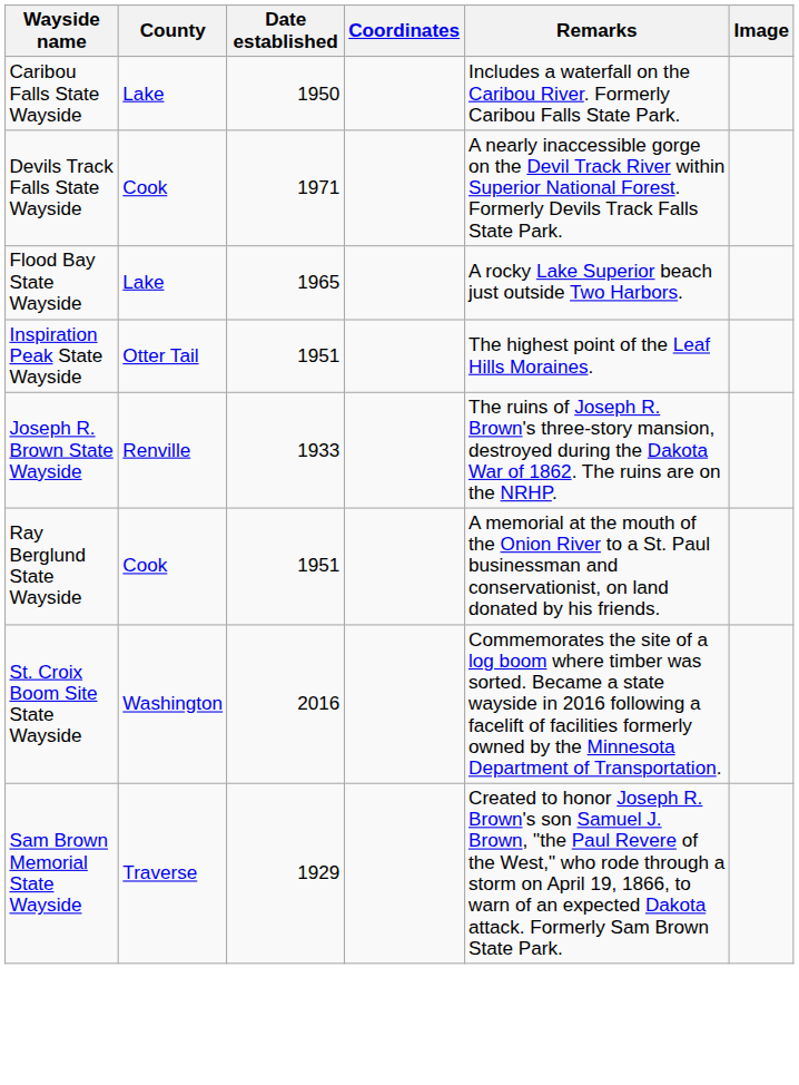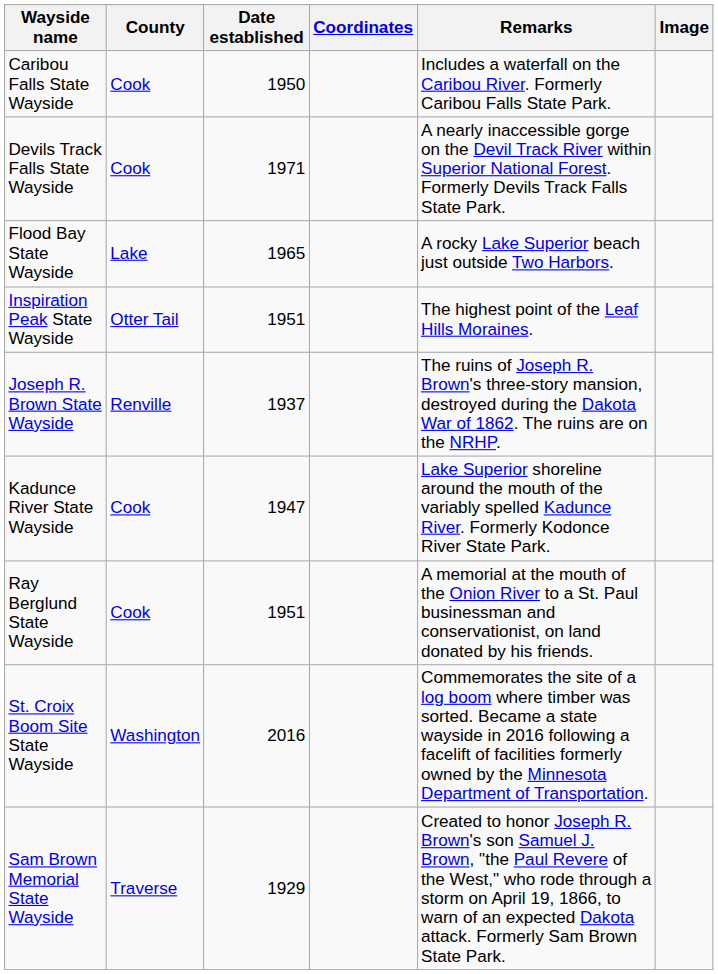Caribou Falls State Wayside | County: Lake -> Cook
Joseph R. Brown State Wayside | Date established: 1933 -> 1937
+ row: Kadunce River State Wayside | Cook | 1947 | Lake Superior shoreline around the mouth of the variably spelled Kadunce River. Formerly Kodonce River State Park.
